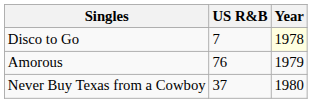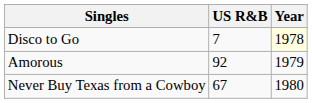Amorous | US R&B: 76 -> 92
Never Buy Texas from a Cowboy | US R&B: 37 -> 67
